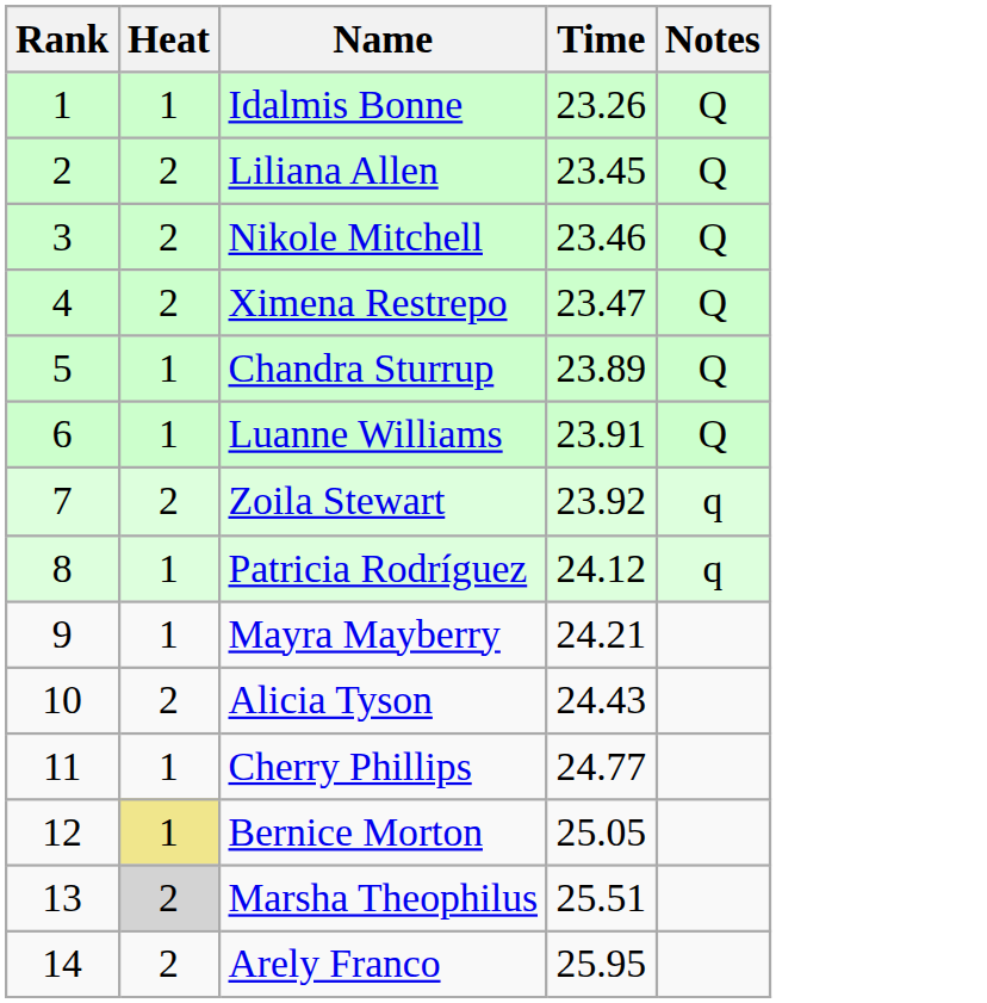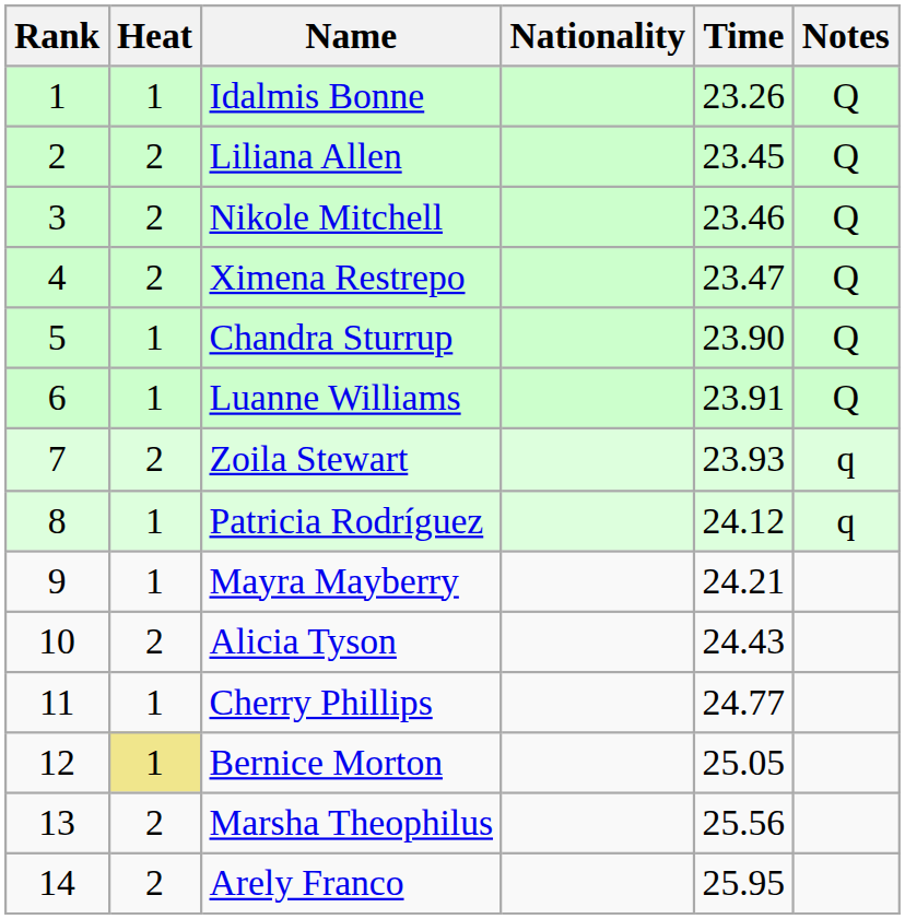+ column: Nationality
Chandra Sturrup | Time: 23.89 -> 23.90
Zoila Stewart | Time: 23.92 -> 23.93
Marsha Theophilus | Heat: lightgrey background -> no background
Marsha Theophilus | Time: 25.51 -> 25.56
